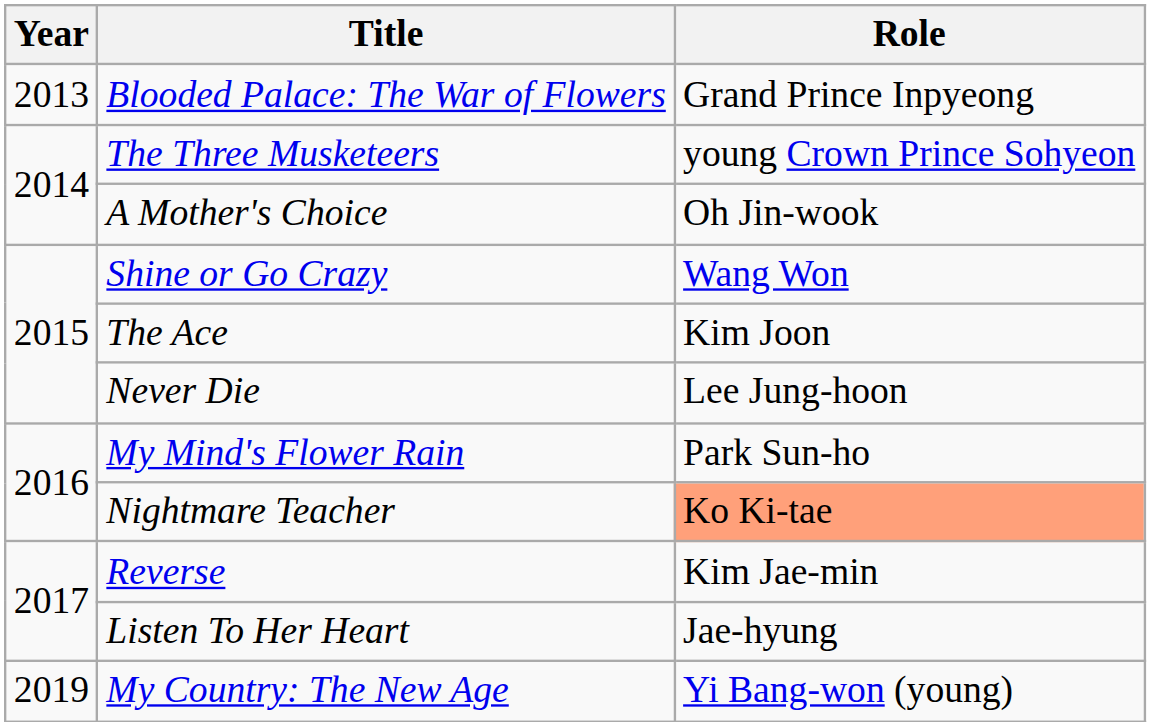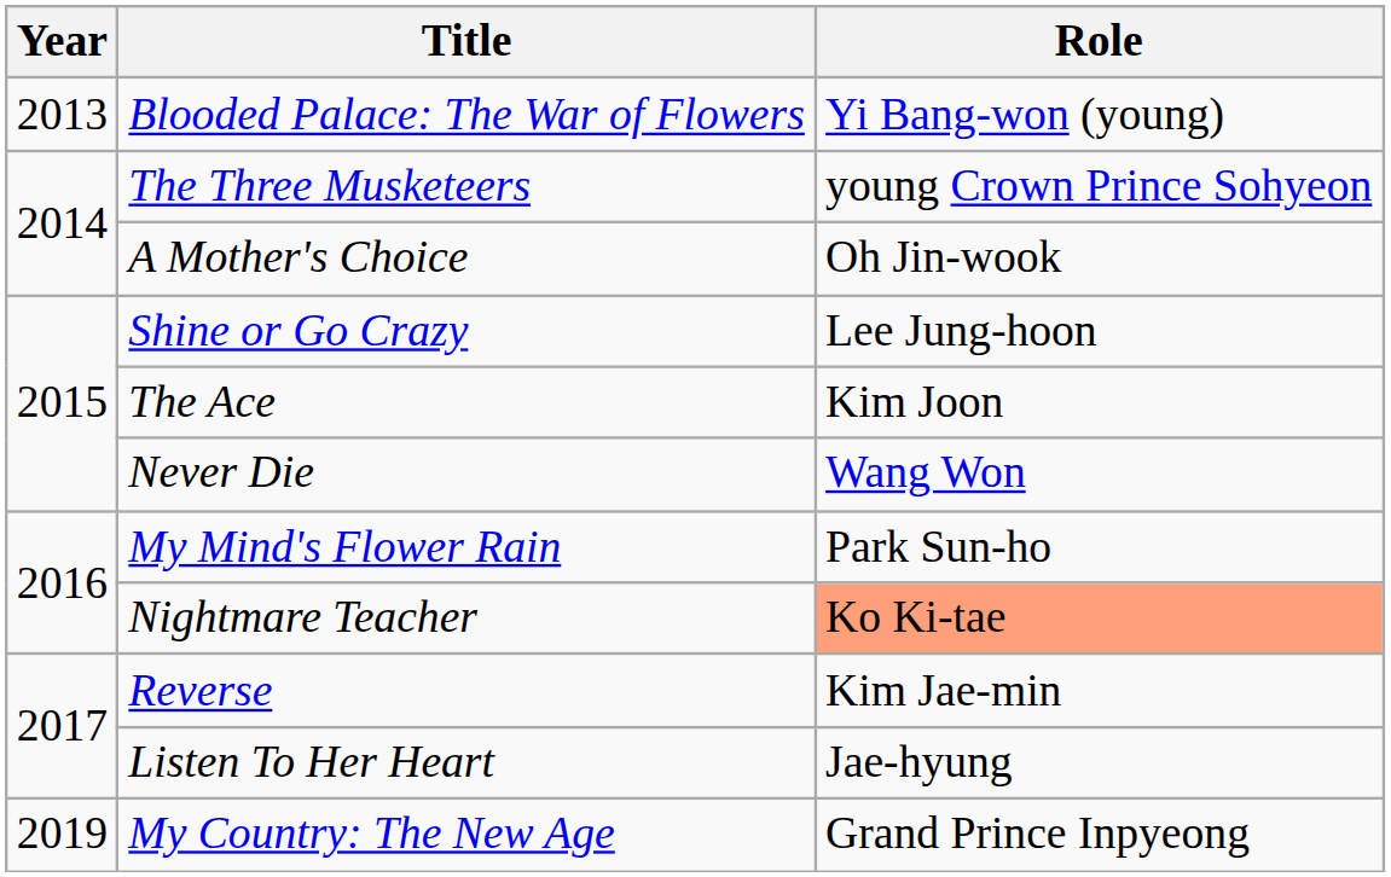Blooded Palace: The War of Flowers | Role: Grand Prince Inpyeong -> Yi Bang-won (young)
Shine or Go Crazy | Role: Wang Won -> Lee Jung-hoon
Never Die | Role: Lee Jung-hoon -> Wang Won
My Country: The New Age | Role: Yi Bang-won (young) -> Grand Prince Inpyeong
